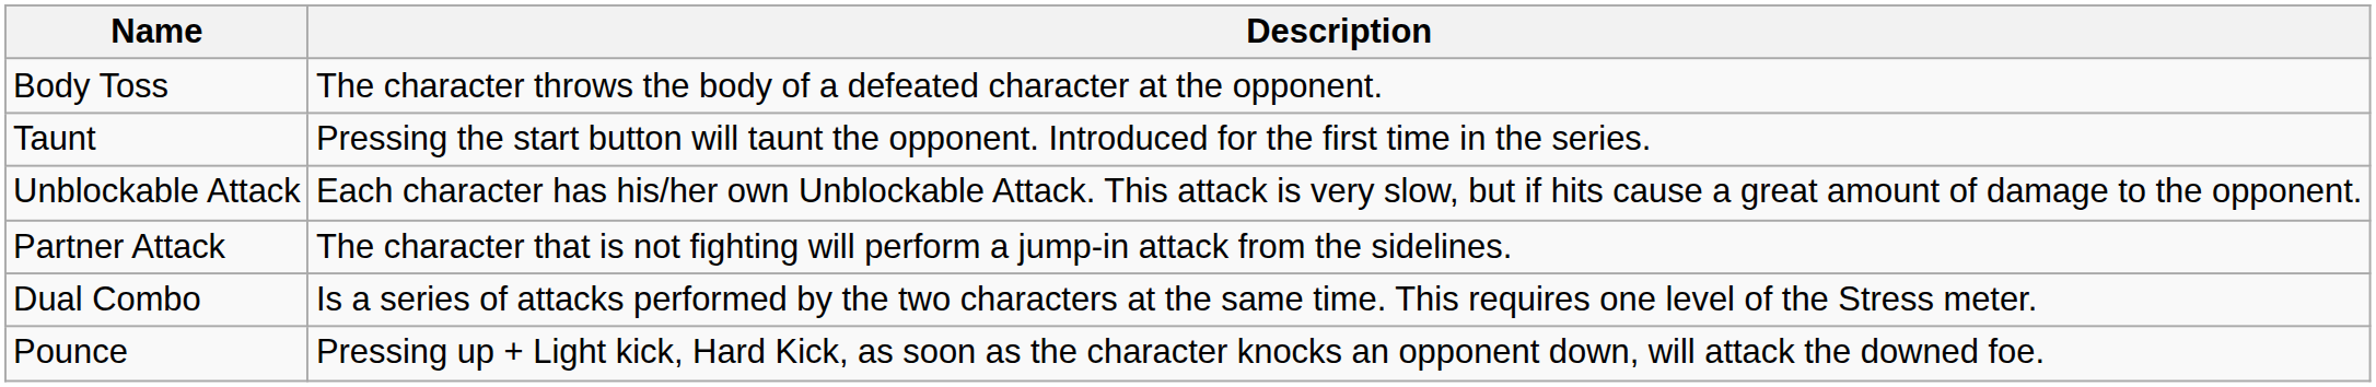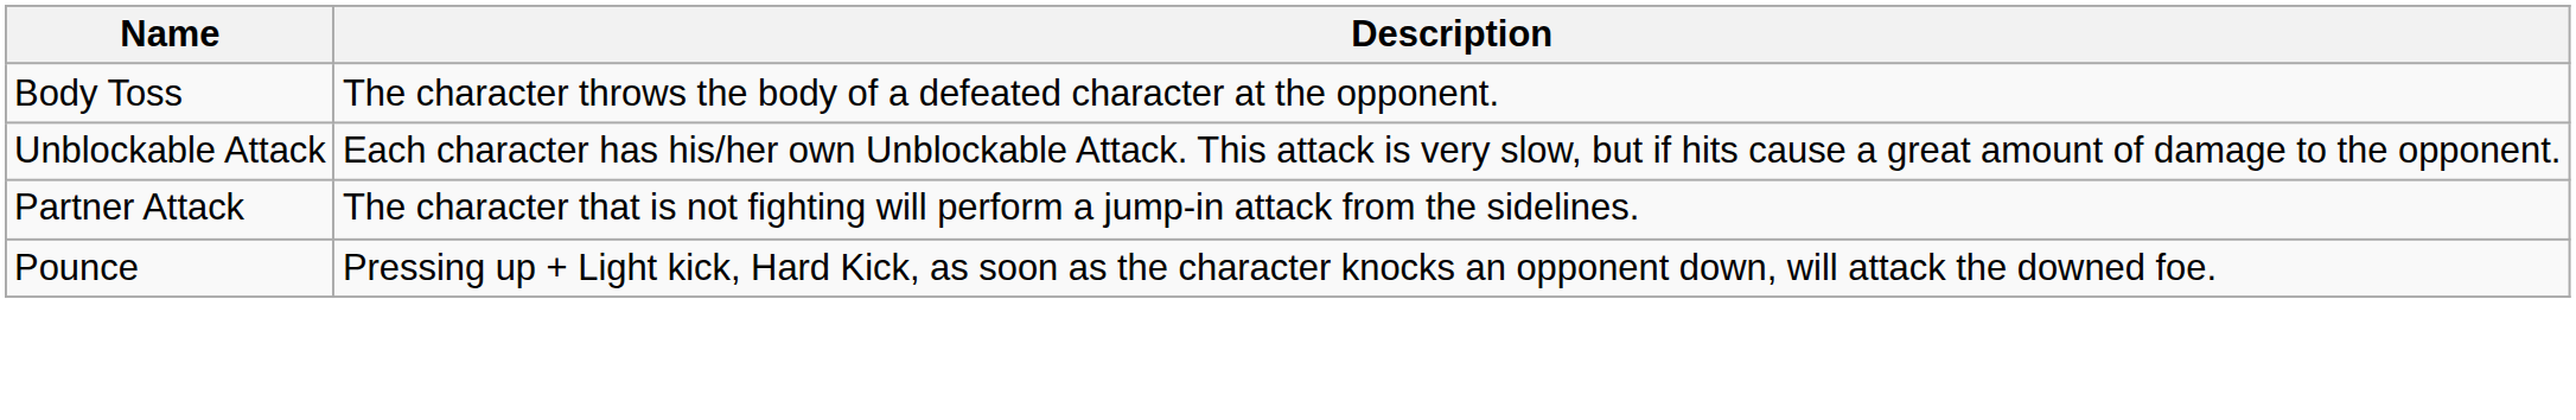- row: Taunt | Pressing the start button will taunt the opponent. Introduced for the first time in the series.
- row: Dual Combo | Is a series of attacks performed by the two characters at the same time. This requires one level of the Stress meter.
